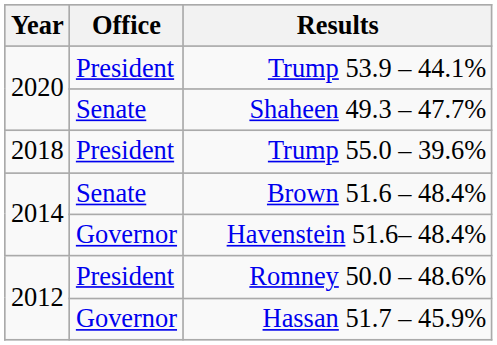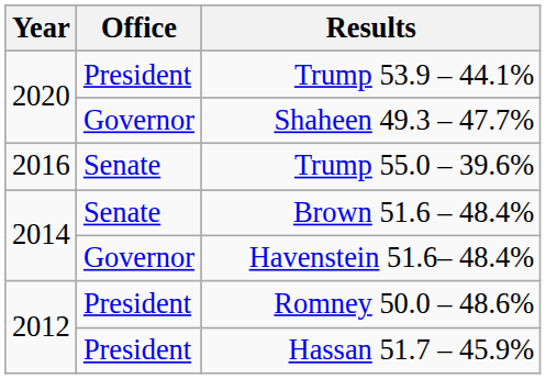Shaheen 49.3 – 47.7% | Office: Senate -> Governor
Trump 55.0 – 39.6% | Year: 2018 -> 2016
Trump 55.0 – 39.6% | Office: President -> Senate
Hassan 51.7 – 45.9% | Office: Governor -> President
